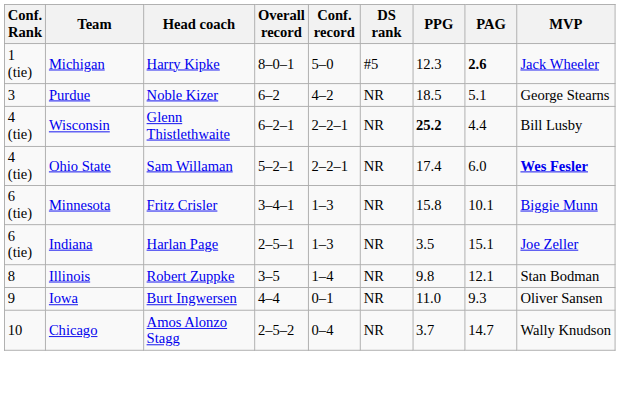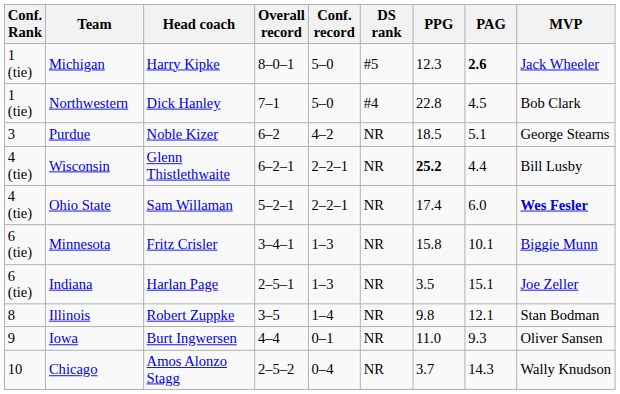+ row: 1 (tie) | Northwestern | Dick Hanley | 7–1 | 5–0 | #4 | 22.8 | 4.5 | Bob Clark
Chicago | PAG: 14.7 -> 14.3
